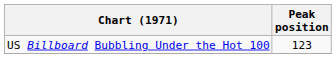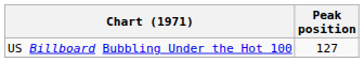US Billboard Bubbling Under the Hot 100 | Peak position: 123 -> 127
